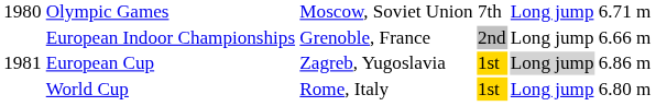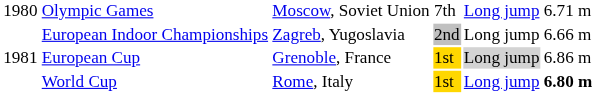European Indoor Championships | column 3: Grenoble, France -> Zagreb, Yugoslavia
European Cup | column 3: Zagreb, Yugoslavia -> Grenoble, France
World Cup | column 6: normal -> bold
